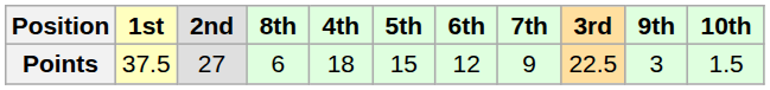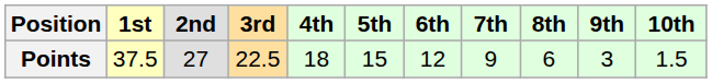columns swapped: 3rd <-> 8th
